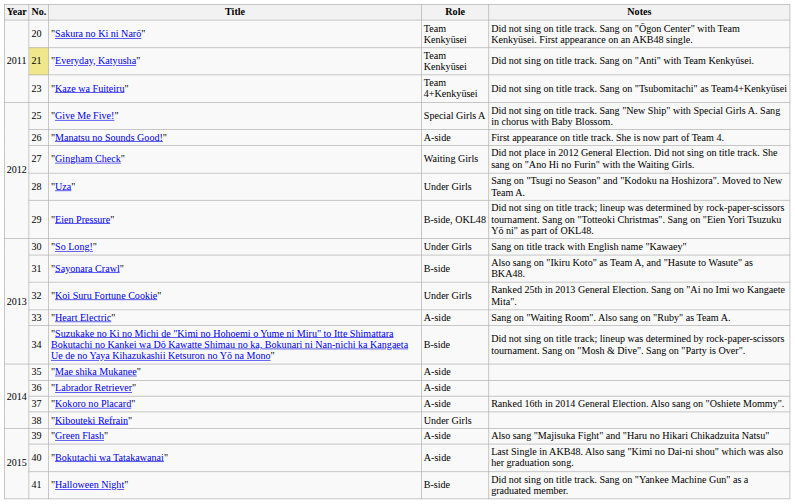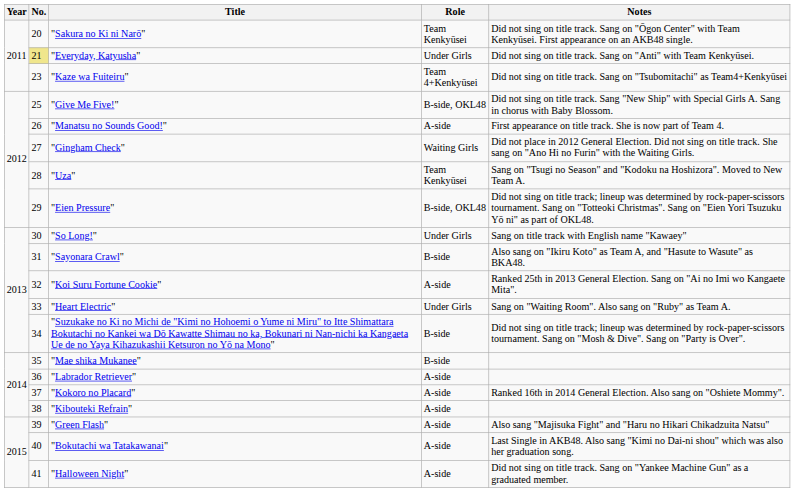"Everyday, Katyusha" | Role: Team Kenkyūsei -> Under Girls
"Give Me Five!" | Role: Special Girls A -> B-side, OKL48
"Uza" | Role: Under Girls -> Team Kenkyūsei
"Koi Suru Fortune Cookie" | Role: Under Girls -> A-side
"Heart Electric" | Role: A-side -> Under Girls
"Mae shika Mukanee" | Role: A-side -> B-side
"Kibouteki Refrain" | Role: Under Girls -> A-side
"Halloween Night" | Role: B-side -> A-side
